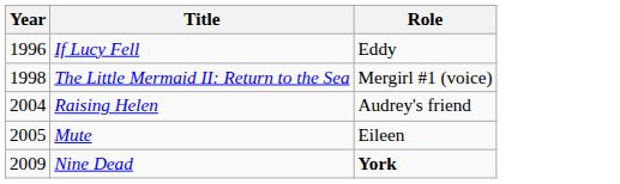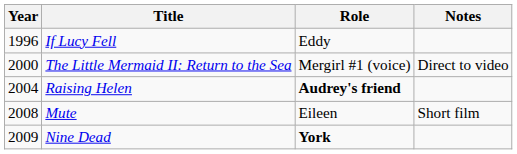+ column: Notes | Direct to video | Short film
The Little Mermaid II: Return to the Sea | Year: 1998 -> 2000
Raising Helen | Role: normal -> bold
Mute | Year: 2005 -> 2008
